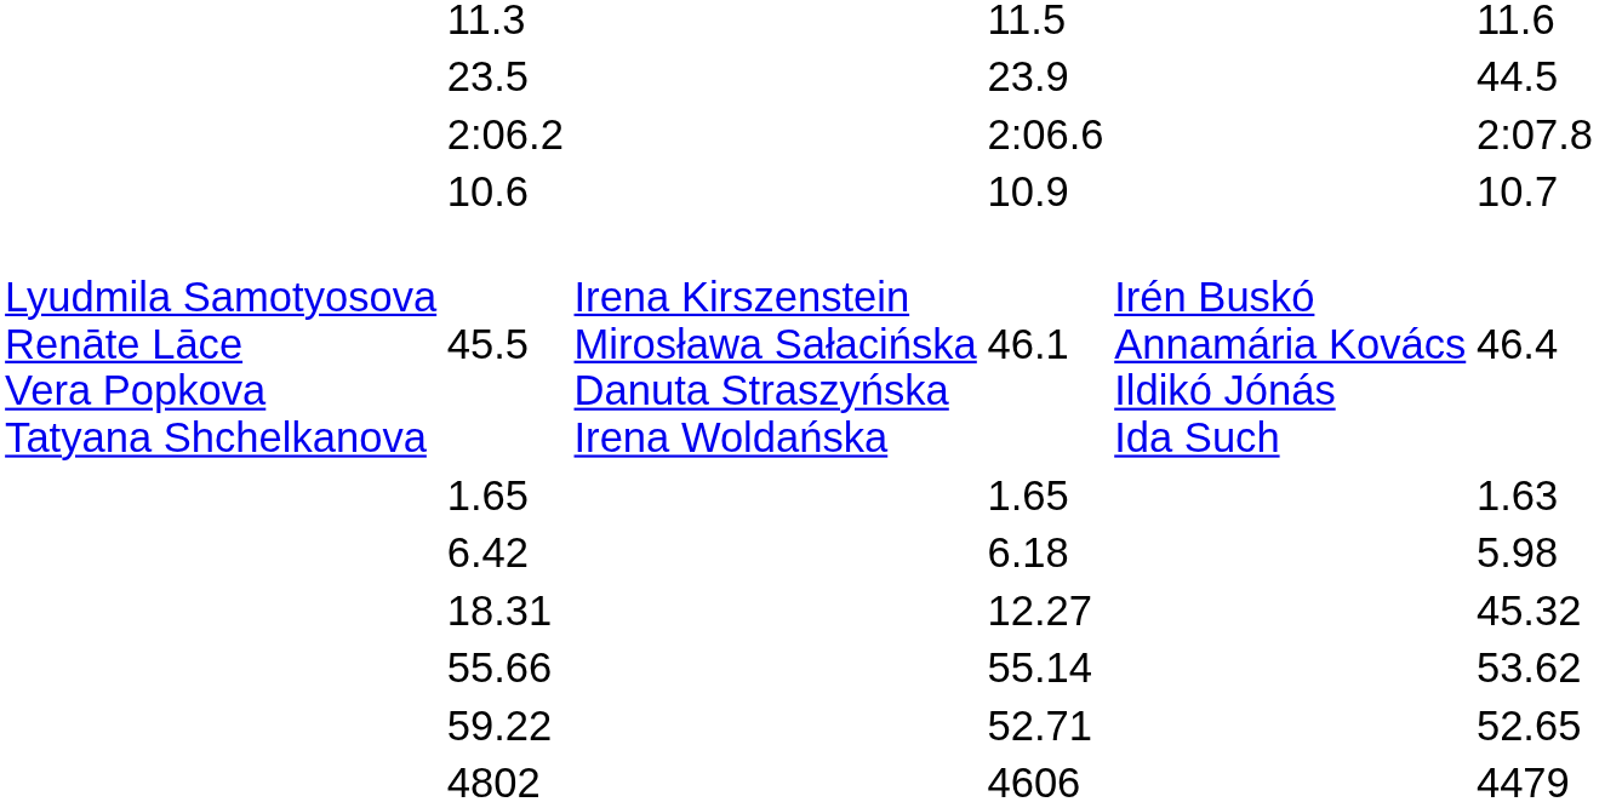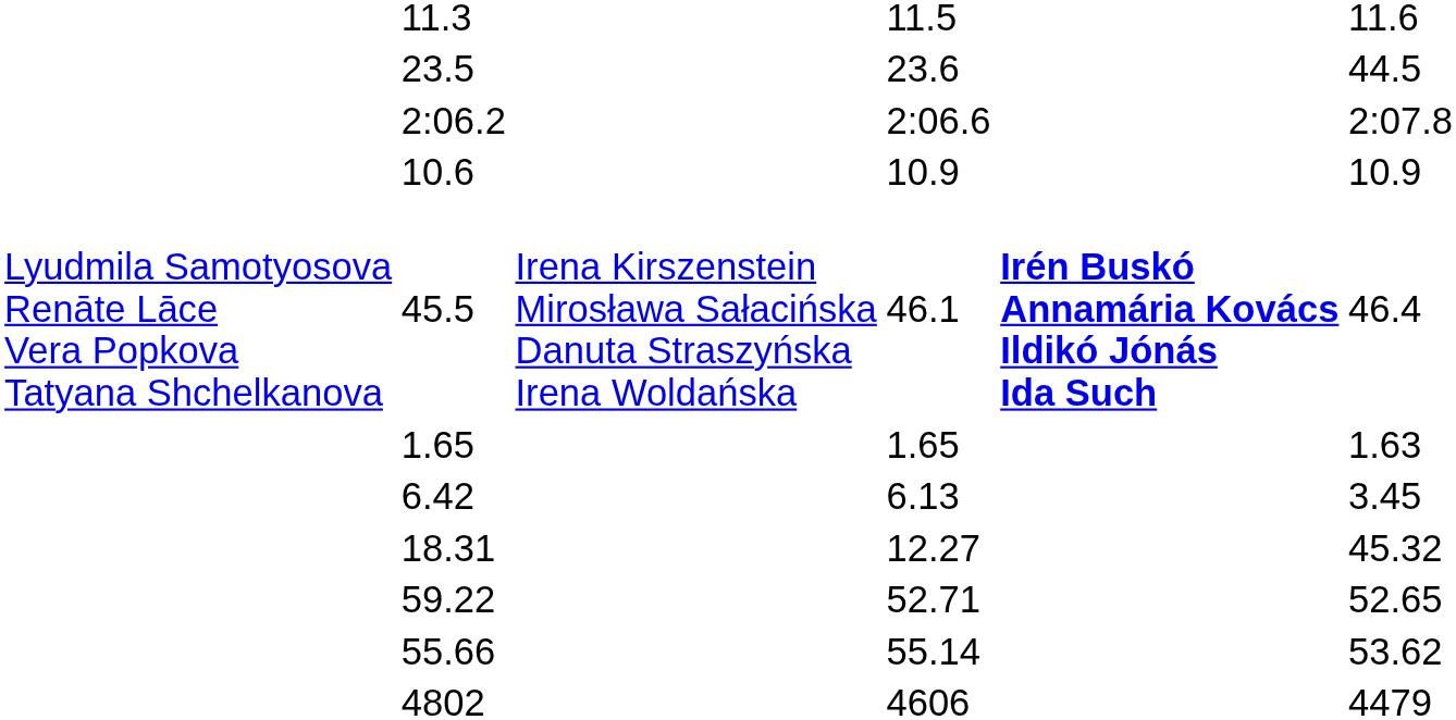23.5 | column 5: 23.9 -> 23.6
10.6 | column 7: 10.7 -> 10.9
45.5 | column 6: normal -> bold
6.42 | column 5: 6.18 -> 6.13
6.42 | column 7: 5.98 -> 3.45
rows swapped: 55.66 <-> 59.22
